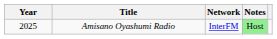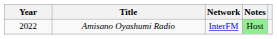Amisano Oyashumi Radio | Year: 2025 -> 2022
